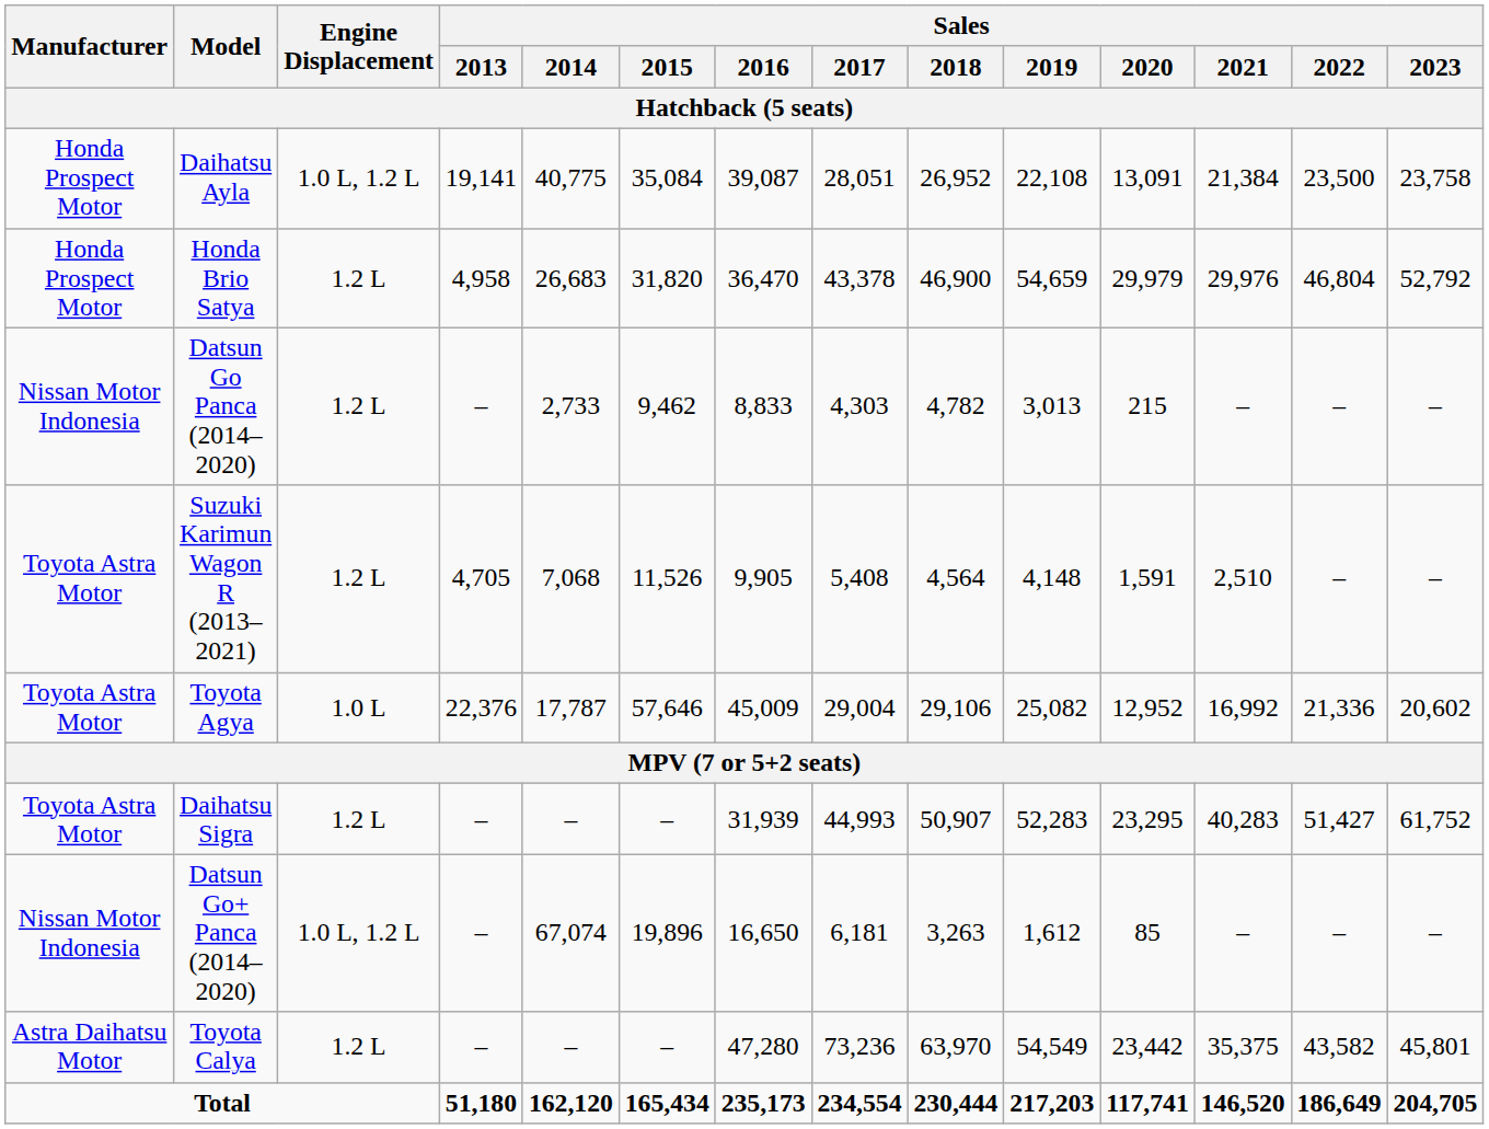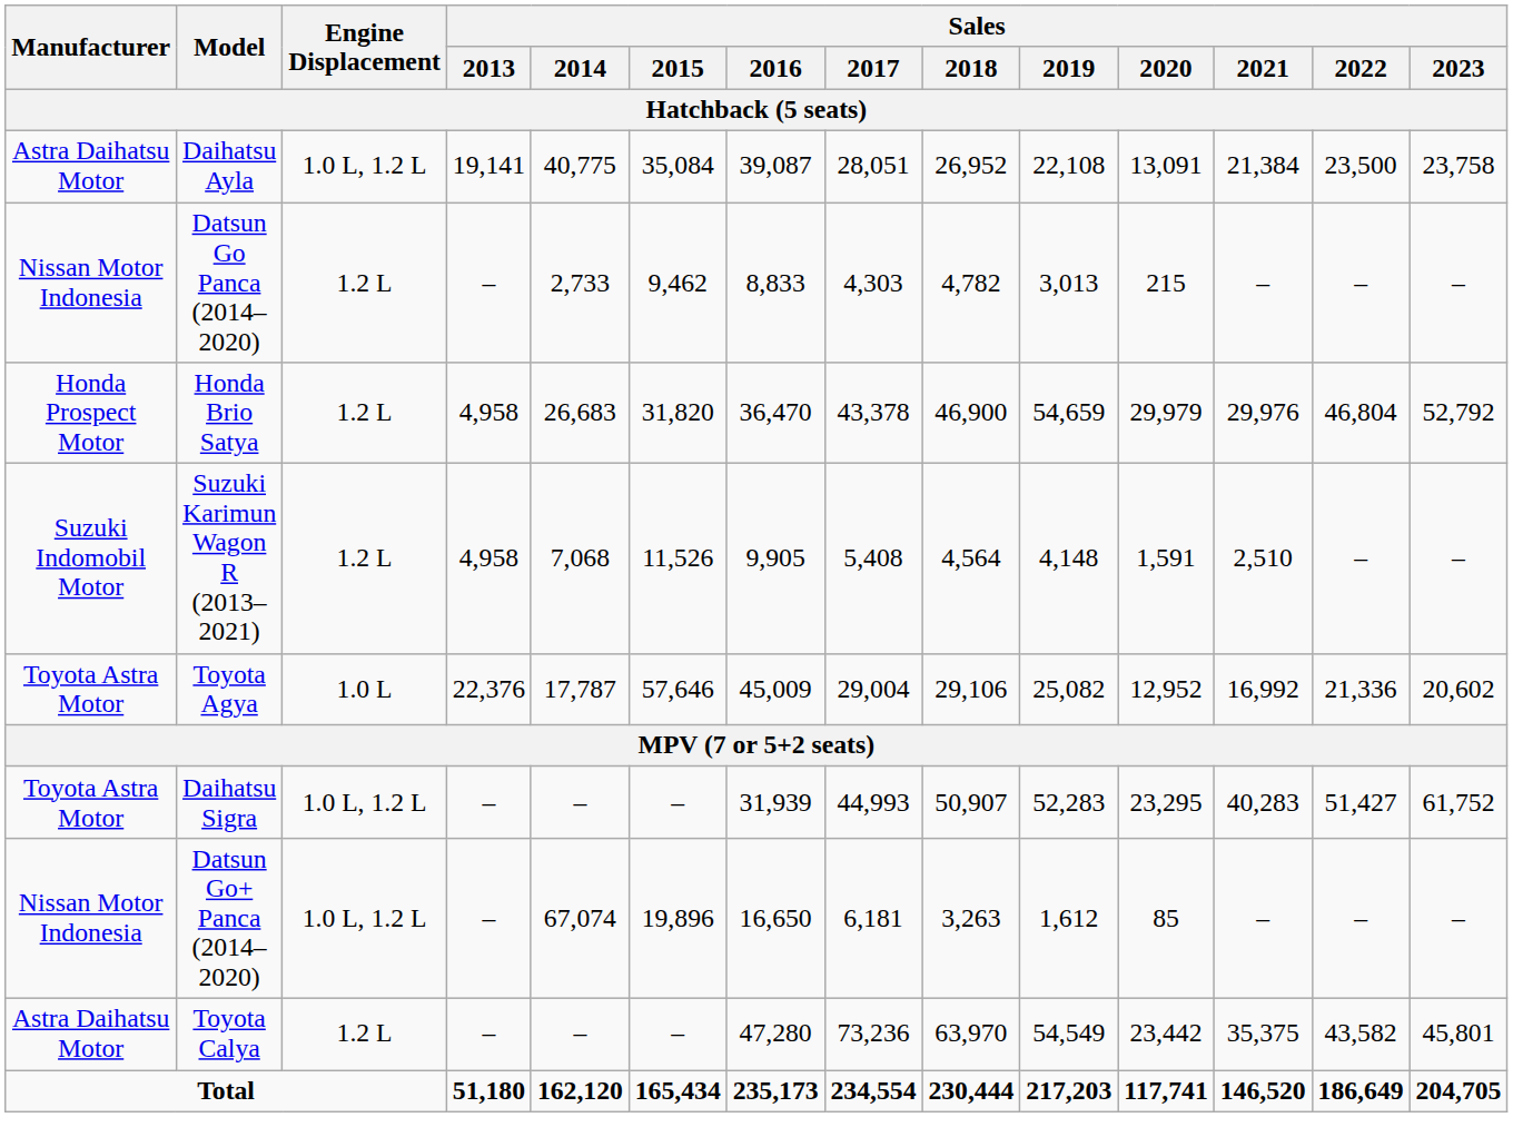Daihatsu Ayla | Manufacturer: Honda Prospect Motor -> Astra Daihatsu Motor
rows swapped: Datsun Go Panca (2014–2020) <-> Honda Brio Satya
Suzuki Karimun Wagon R (2013–2021) | Manufacturer: Toyota Astra Motor -> Suzuki Indomobil Motor
Suzuki Karimun Wagon R (2013–2021) | Sales / 2013: 4,705 -> 4,958
Daihatsu Sigra | Engine Displacement: 1.2 L -> 1.0 L, 1.2 L
